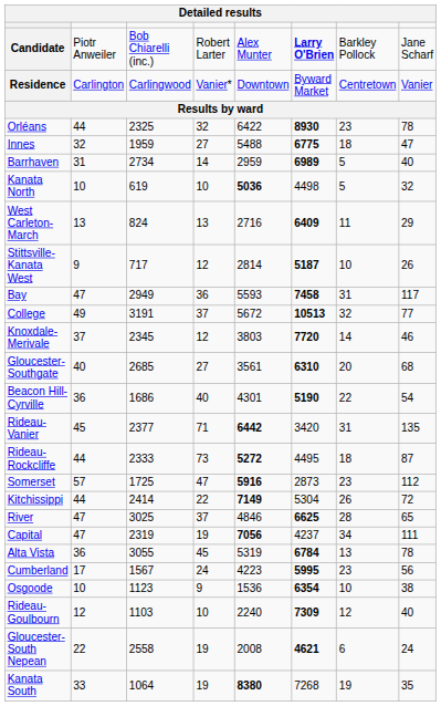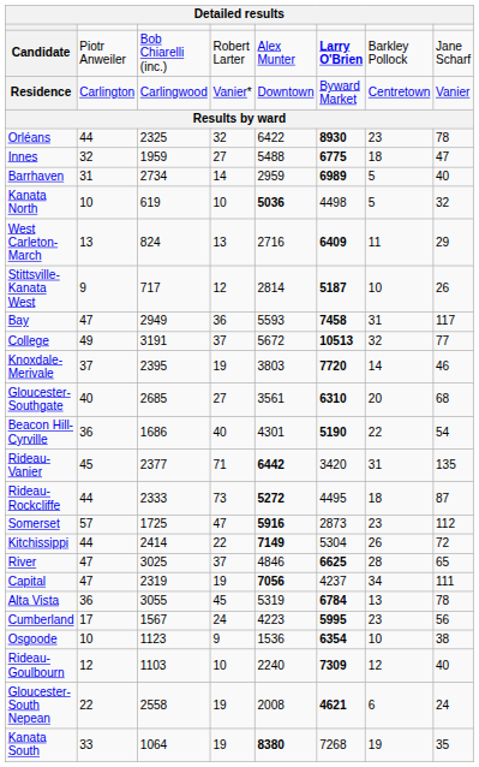Knoxdale- Merivale | column 3: 2345 -> 2395
Knoxdale- Merivale | column 4: 12 -> 19
